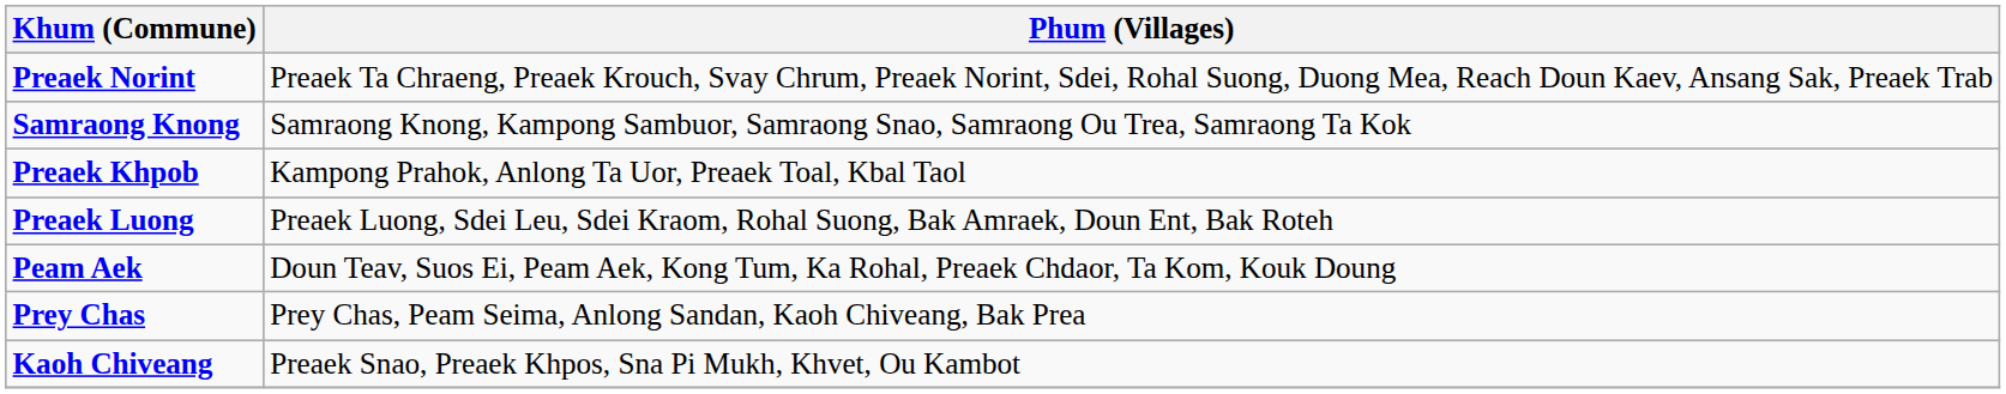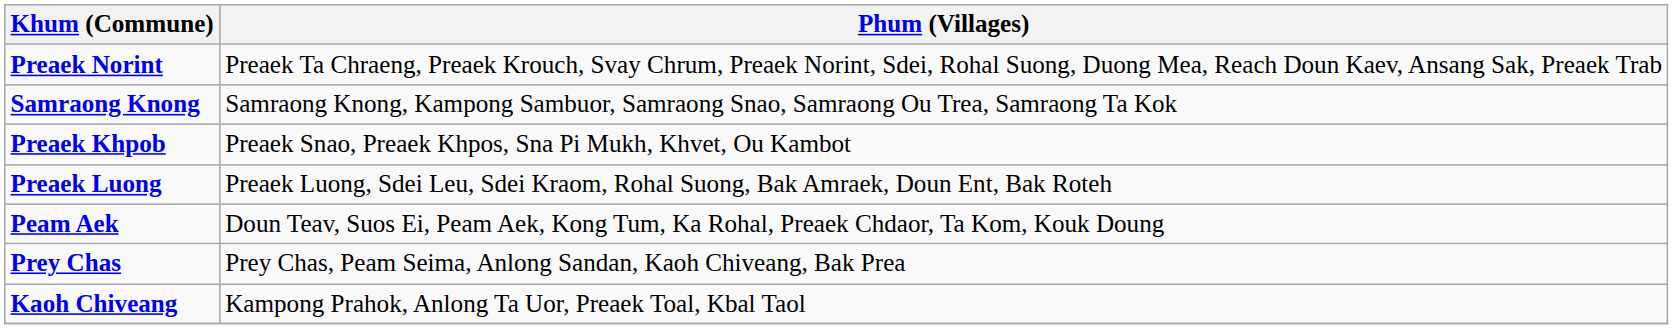Preaek Khpob | Phum (Villages): Kampong Prahok, Anlong Ta Uor, Preaek Toal, Kbal Taol -> Preaek Snao, Preaek Khpos, Sna Pi Mukh, Khvet, Ou Kambot
Kaoh Chiveang | Phum (Villages): Preaek Snao, Preaek Khpos, Sna Pi Mukh, Khvet, Ou Kambot -> Kampong Prahok, Anlong Ta Uor, Preaek Toal, Kbal Taol
